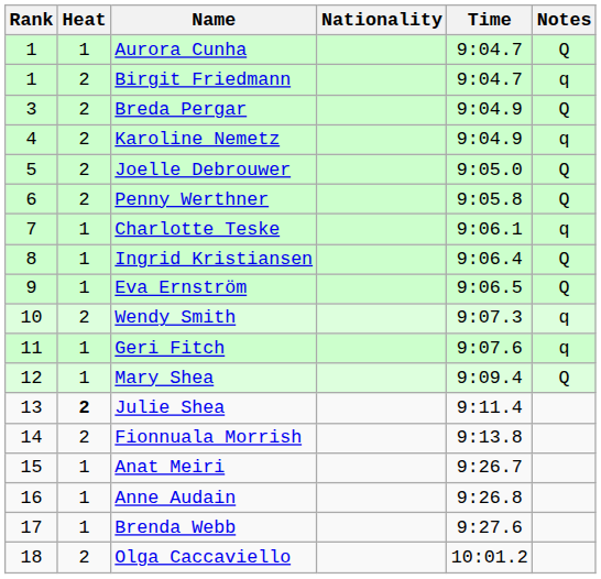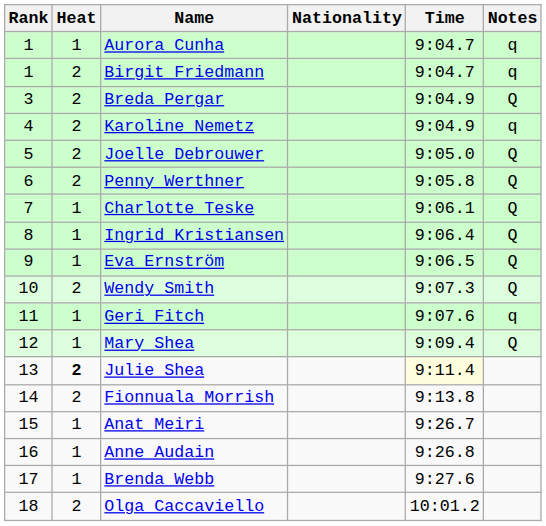Aurora Cunha | Notes: Q -> q
Charlotte Teske | Notes: q -> Q
Wendy Smith | Notes: q -> Q
Julie Shea | Time: no background -> lightyellow background
